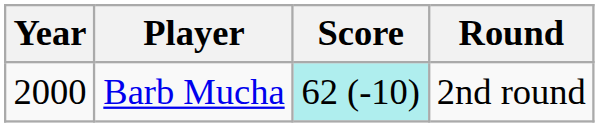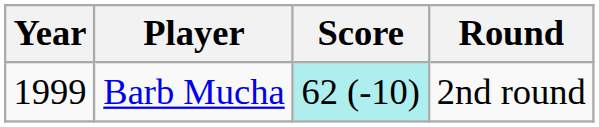Barb Mucha | Year: 2000 -> 1999
